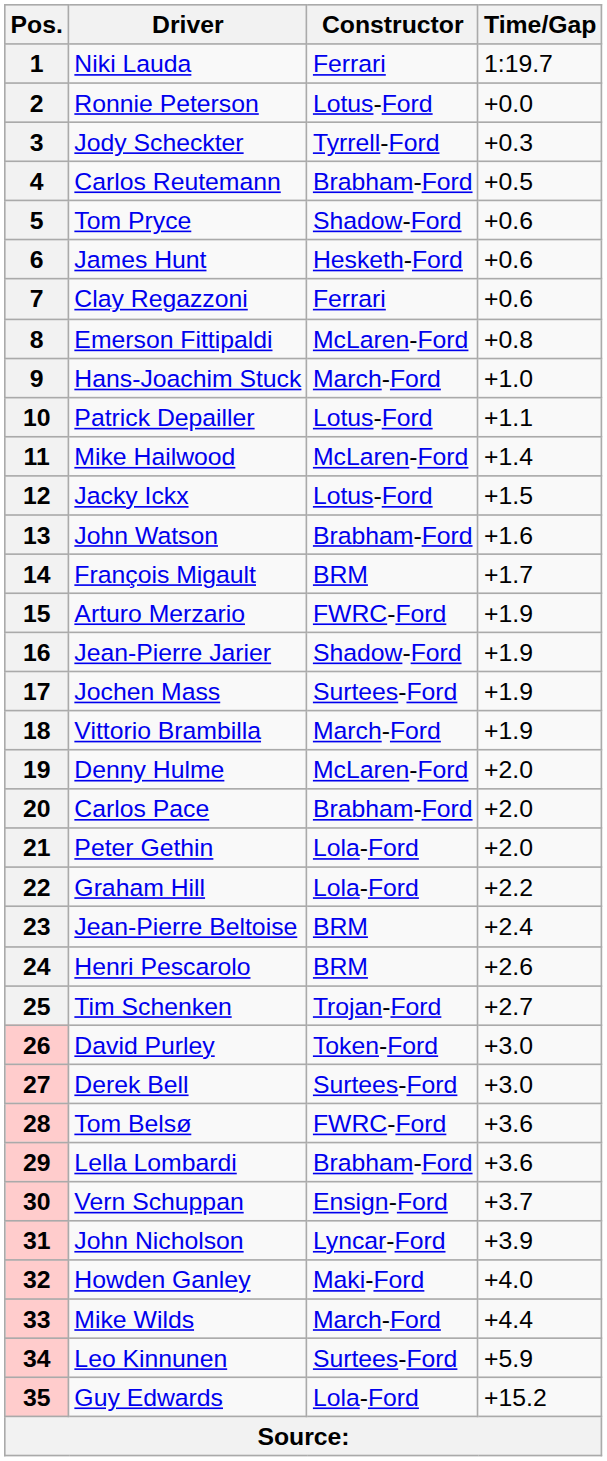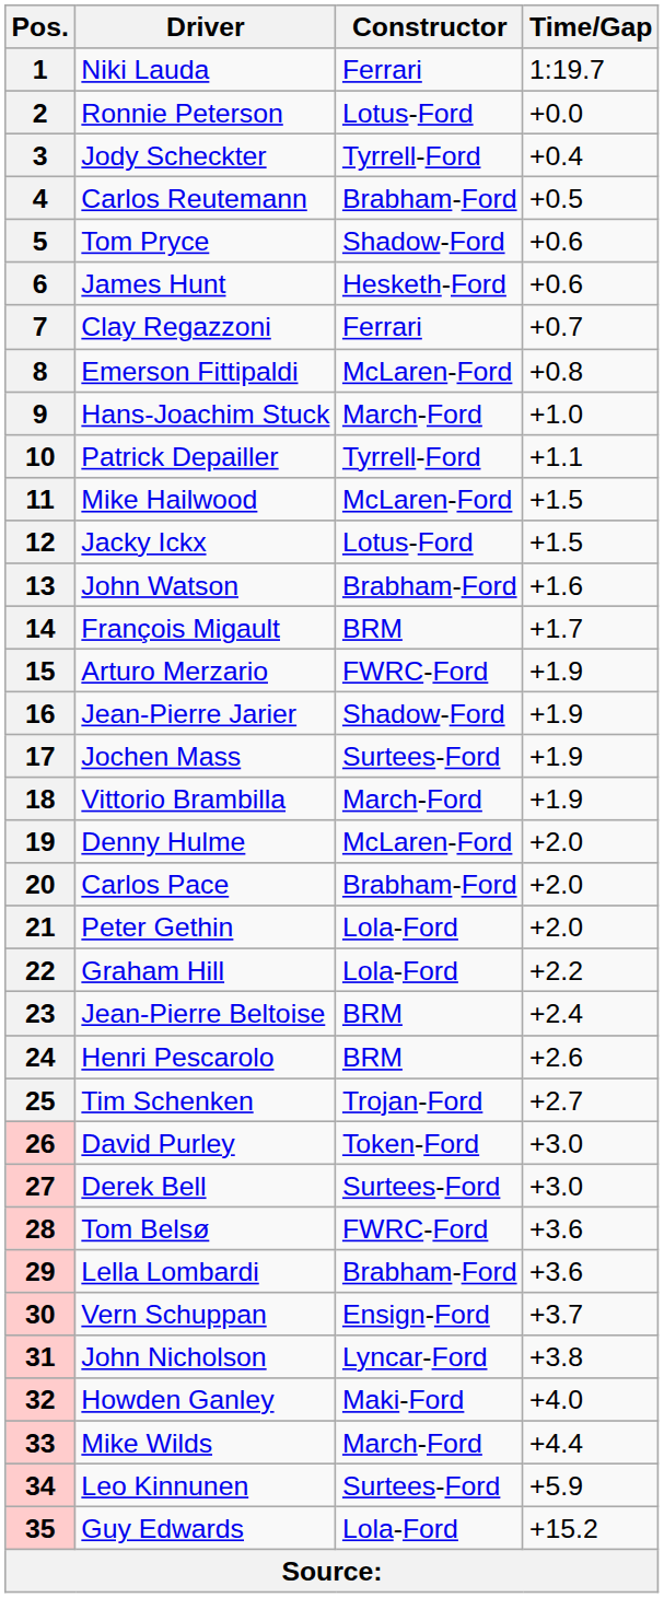3 | Time/Gap: +0.3 -> +0.4
7 | Time/Gap: +0.6 -> +0.7
10 | Constructor: Lotus-Ford -> Tyrrell-Ford
11 | Time/Gap: +1.4 -> +1.5
31 | Time/Gap: +3.9 -> +3.8
